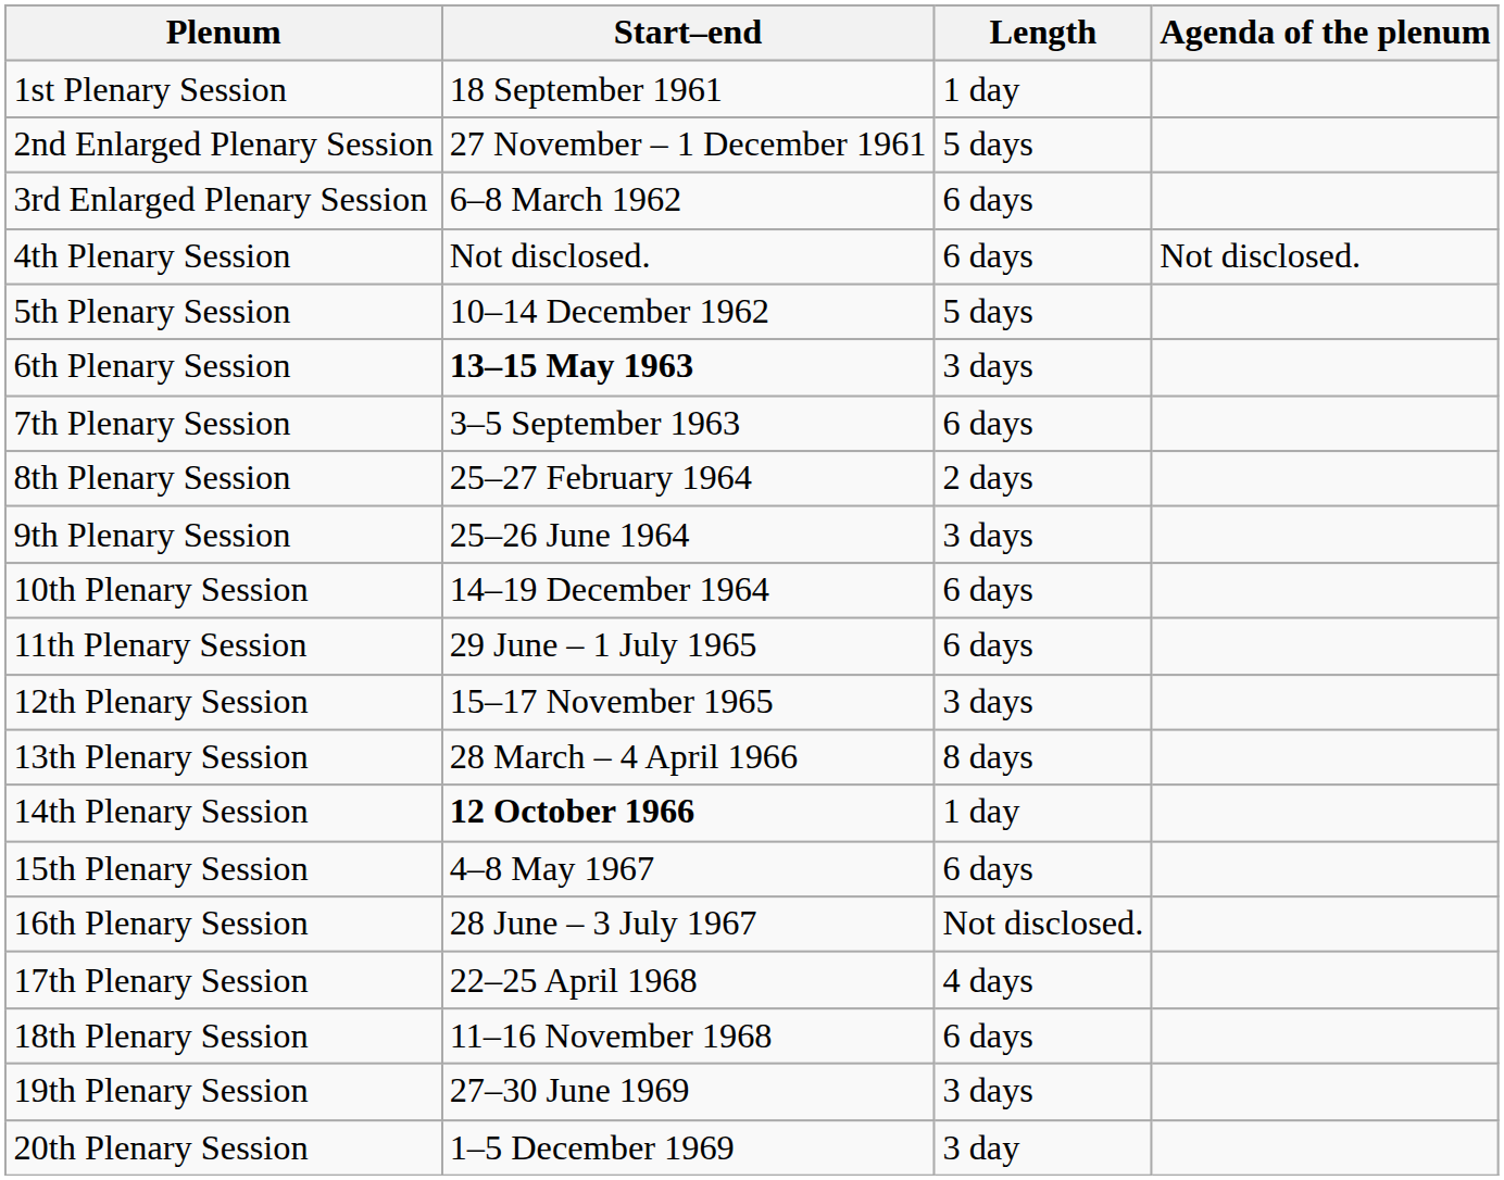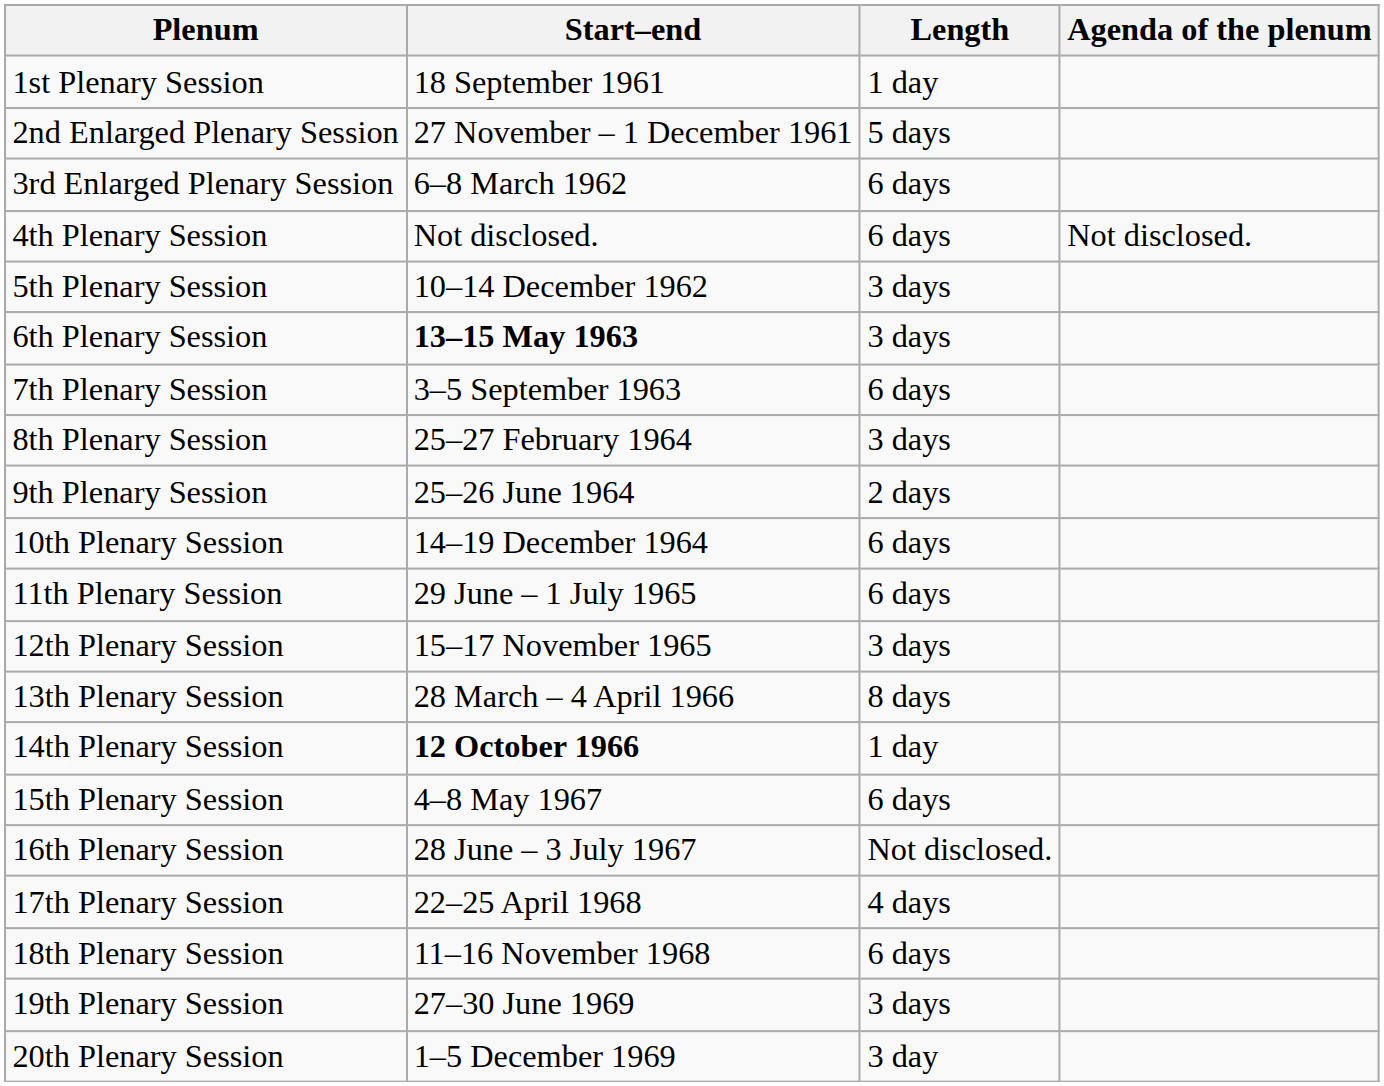5th Plenary Session | Length: 5 days -> 3 days
8th Plenary Session | Length: 2 days -> 3 days
9th Plenary Session | Length: 3 days -> 2 days
